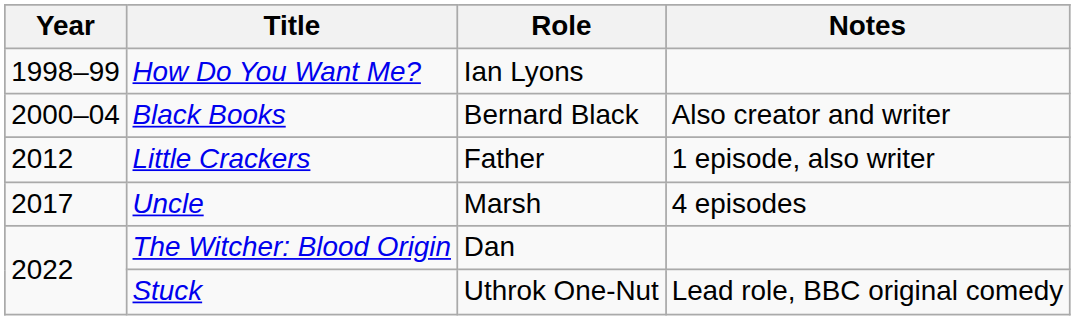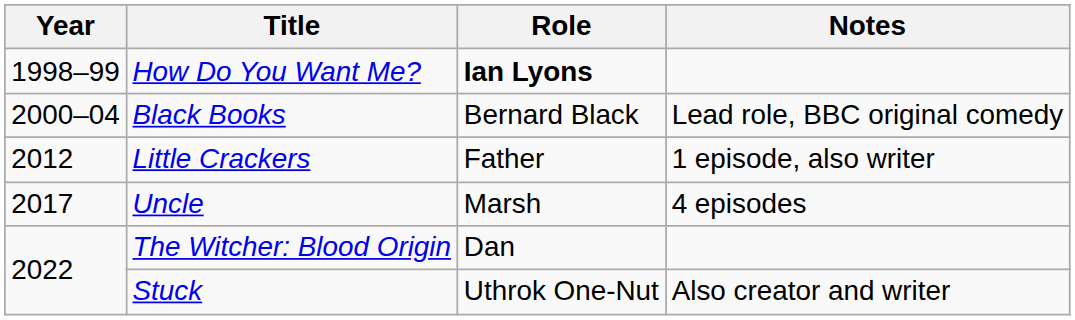How Do You Want Me? | Role: normal -> bold
Black Books | Notes: Also creator and writer -> Lead role, BBC original comedy
Stuck | Notes: Lead role, BBC original comedy -> Also creator and writer
